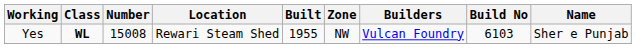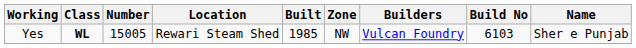Yes | Number: 15008 -> 15005
Yes | Built: 1955 -> 1985
